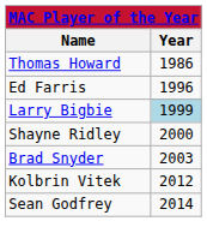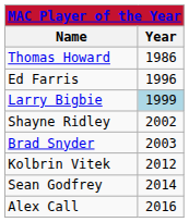Shayne Ridley | Year: 2000 -> 2002
+ row: Alex Call | 2016
